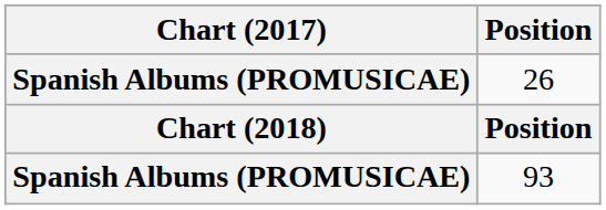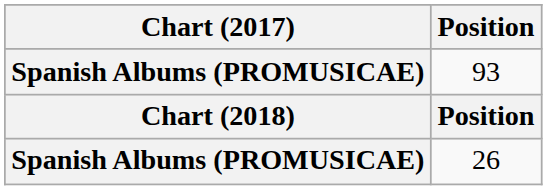rows swapped: 26 <-> 93
